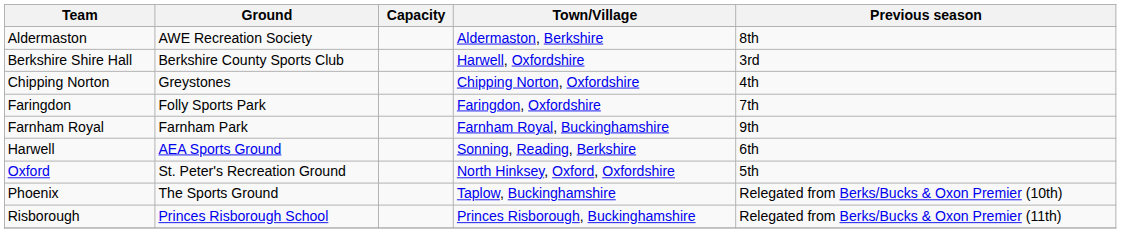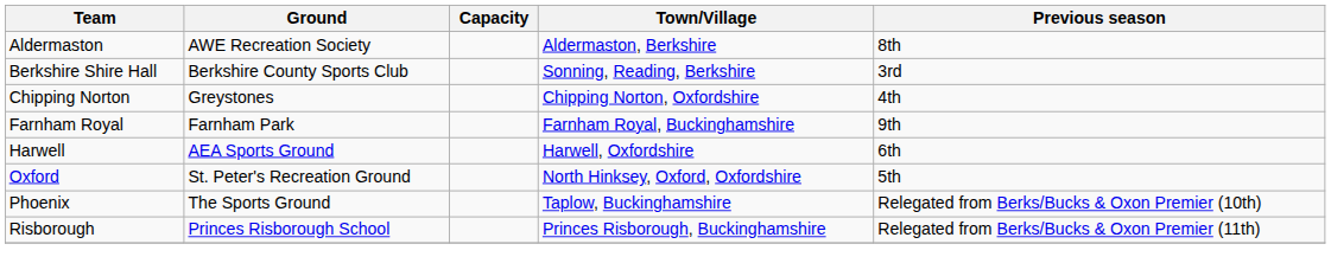Berkshire Shire Hall | Town/Village: Harwell, Oxfordshire -> Sonning, Reading, Berkshire
- row: Faringdon | Folly Sports Park | Faringdon, Oxfordshire | 7th
Harwell | Town/Village: Sonning, Reading, Berkshire -> Harwell, Oxfordshire
